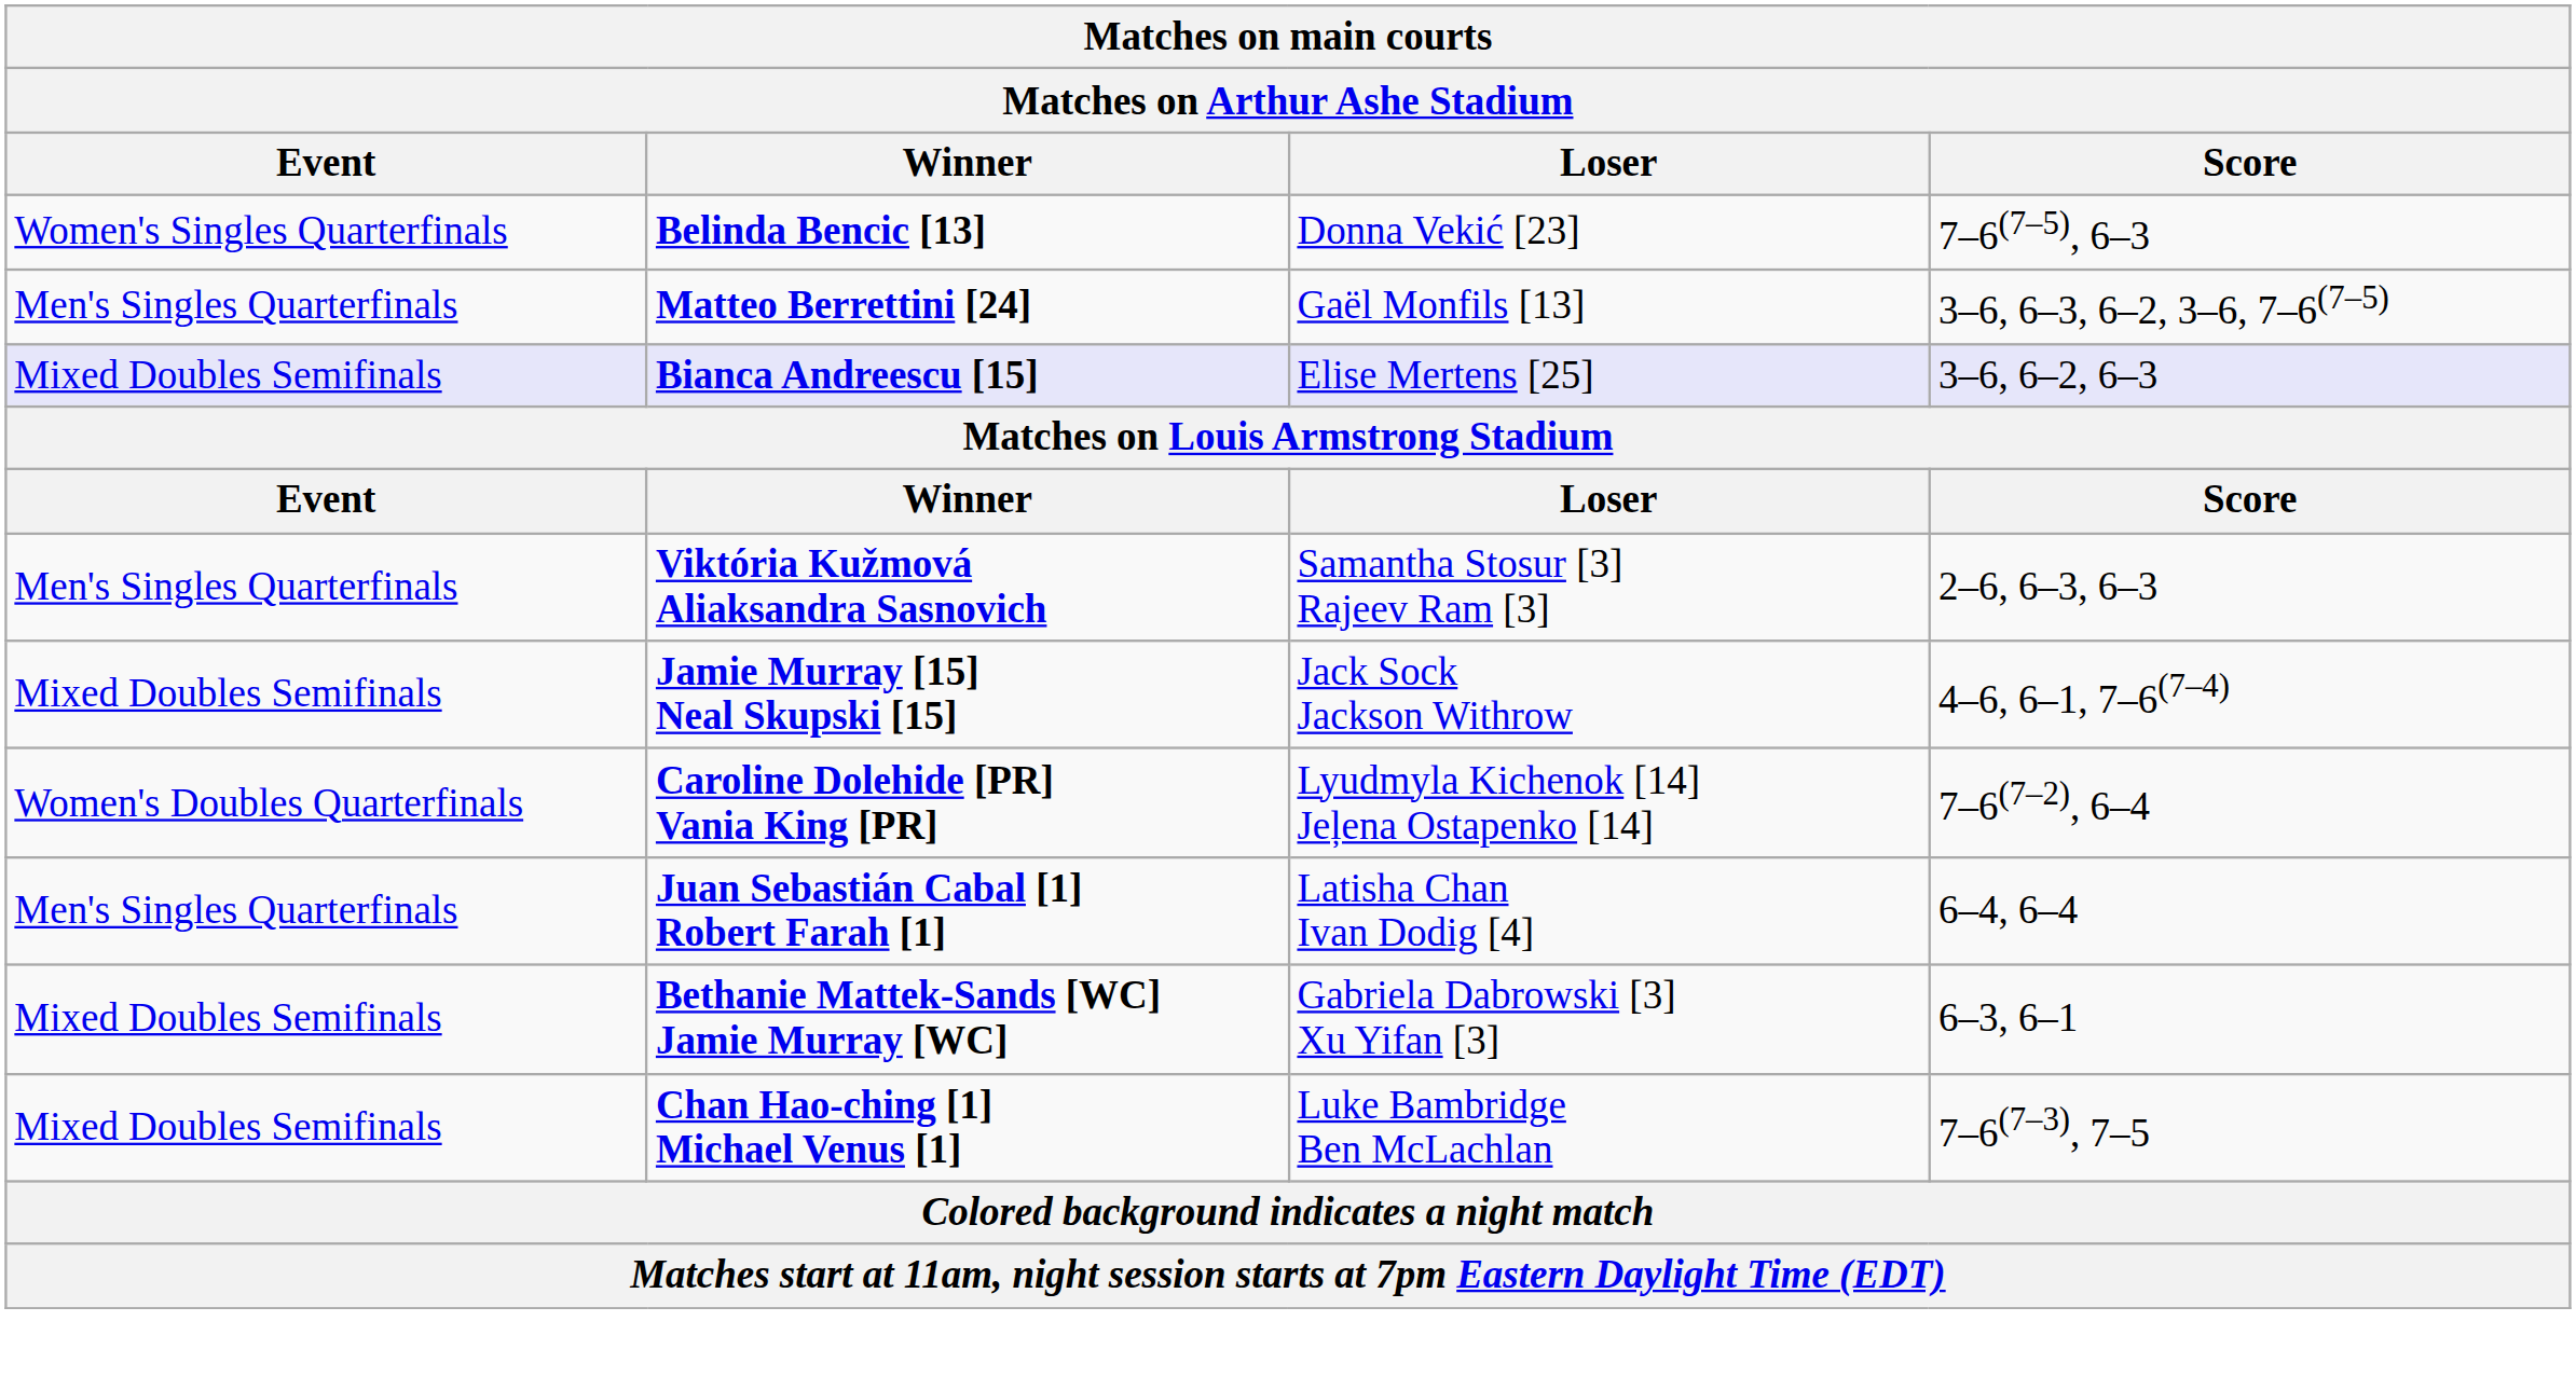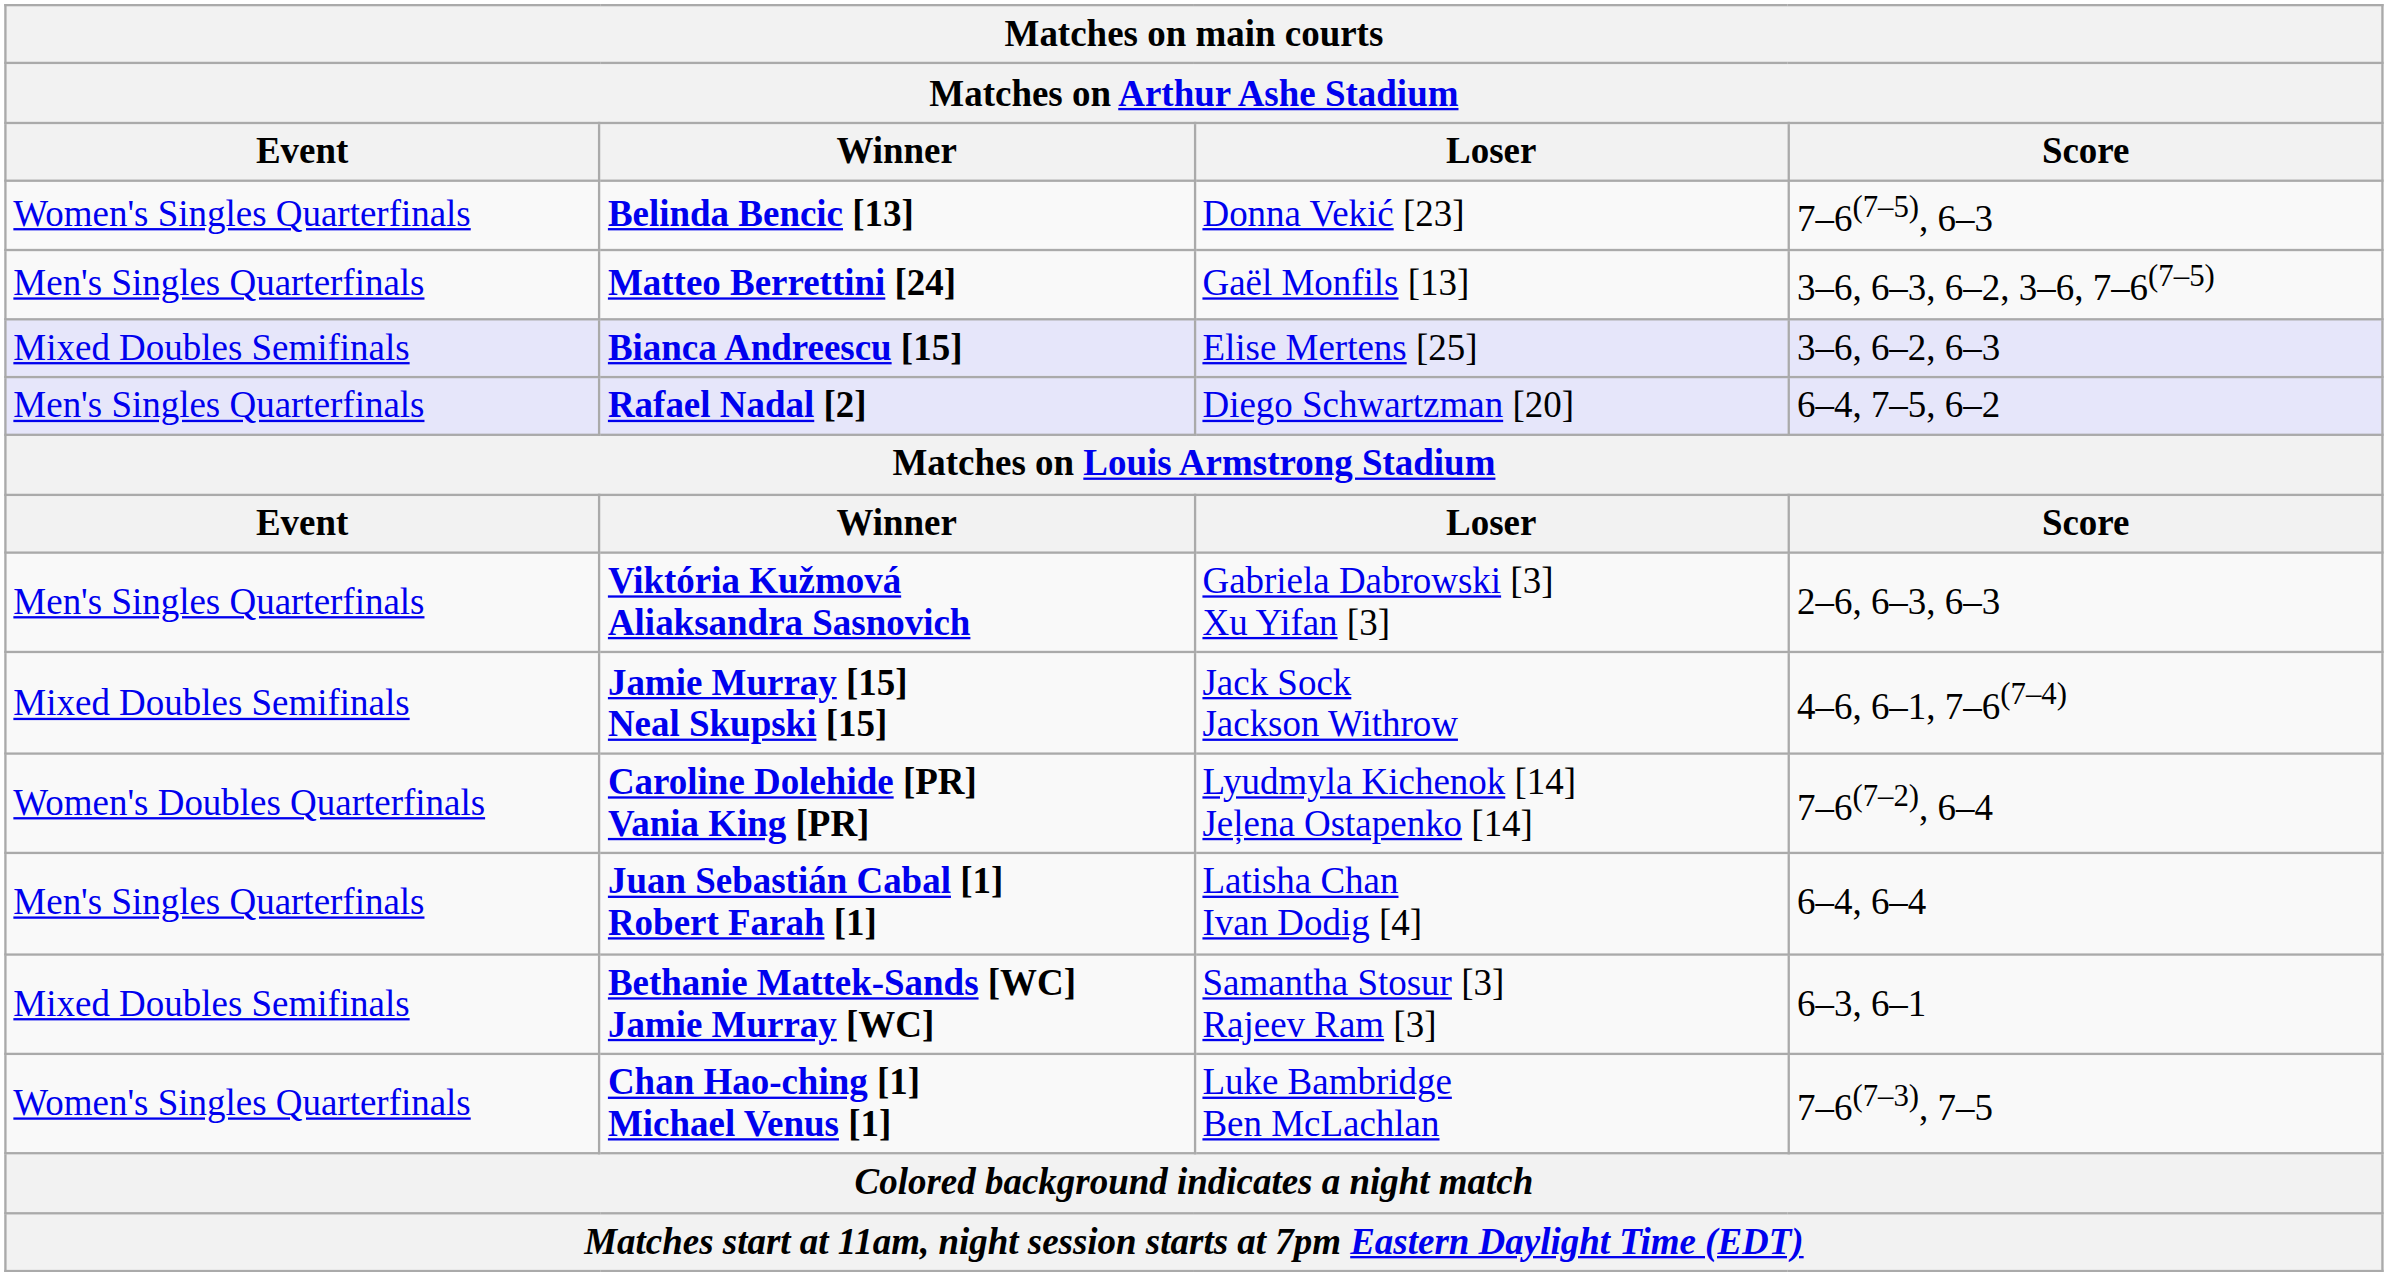+ row: Men's Singles Quarterfinals | Rafael Nadal [2] | Diego Schwartzman [20] | 6–4, 7–5, 6–2
Viktória Kužmová Aliaksandra Sasnovich | Loser: Samantha Stosur [3] Rajeev Ram [3] -> Gabriela Dabrowski [3] Xu Yifan [3]
Bethanie Mattek-Sands [WC] Jamie Murray [WC] | Loser: Gabriela Dabrowski [3] Xu Yifan [3] -> Samantha Stosur [3] Rajeev Ram [3]
Chan Hao-ching [1] Michael Venus [1] | Event: Mixed Doubles Semifinals -> Women's Singles Quarterfinals
